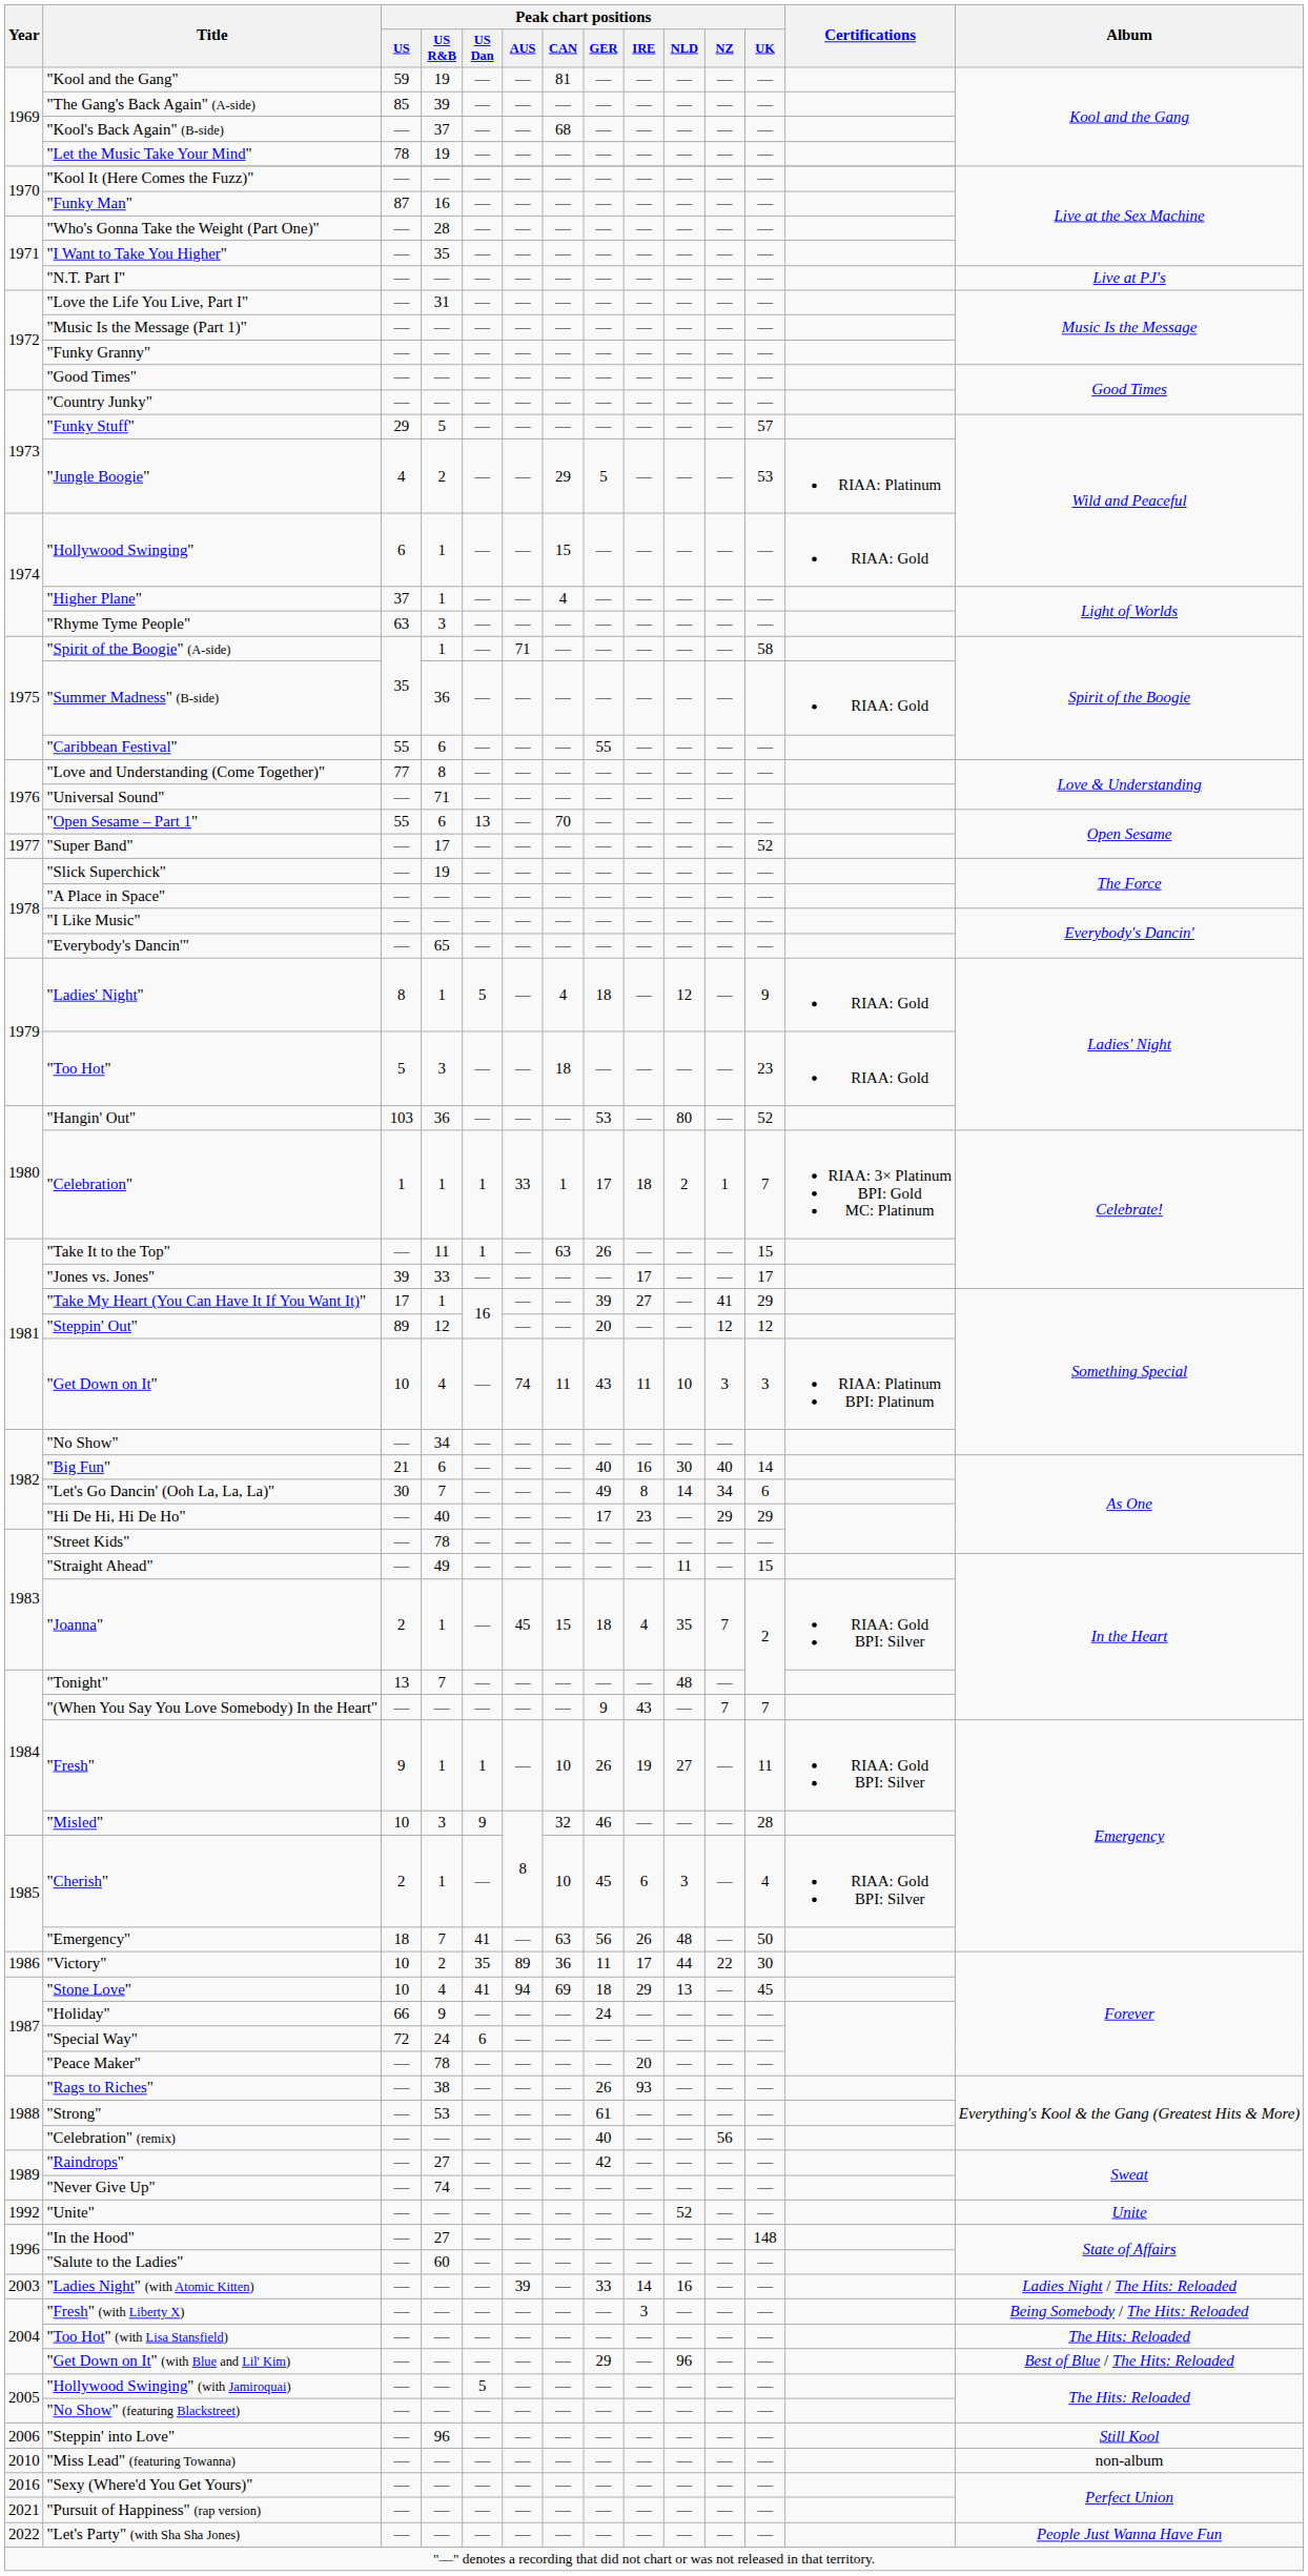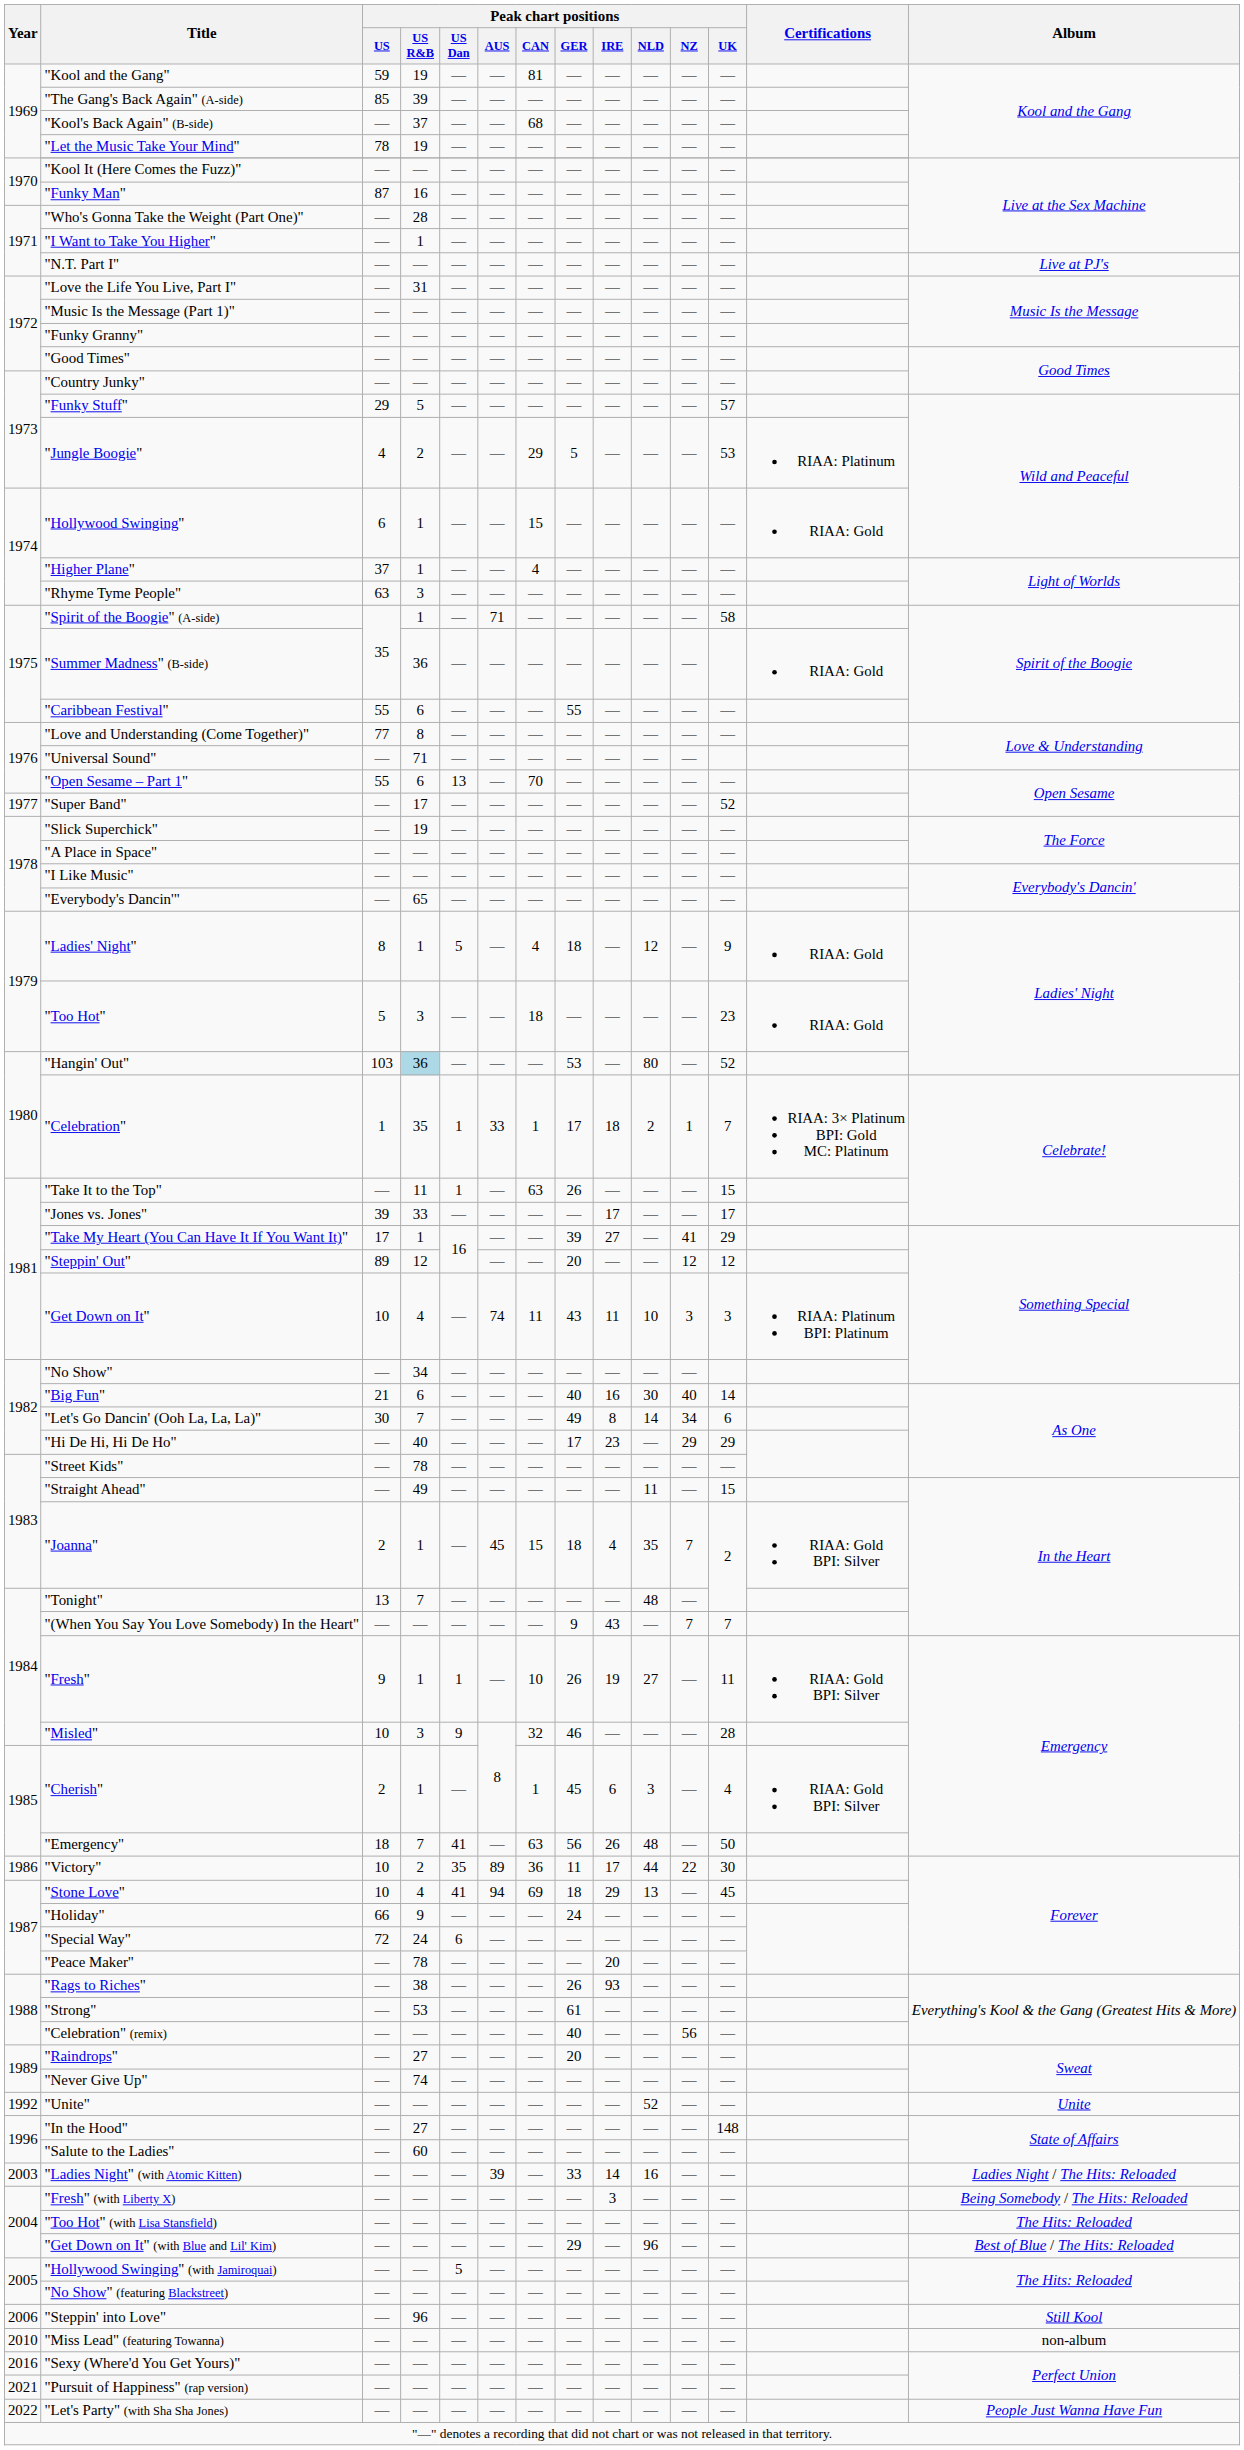"I Want to Take You Higher" | Peak chart positions / US R&B: 35 -> 1
"Hangin' Out" | Peak chart positions / US R&B: no background -> lightblue background
"Celebration" | Peak chart positions / US R&B: 1 -> 35
"Cherish" | Peak chart positions / CAN: 10 -> 1
"Raindrops" | Peak chart positions / GER: 42 -> 20
